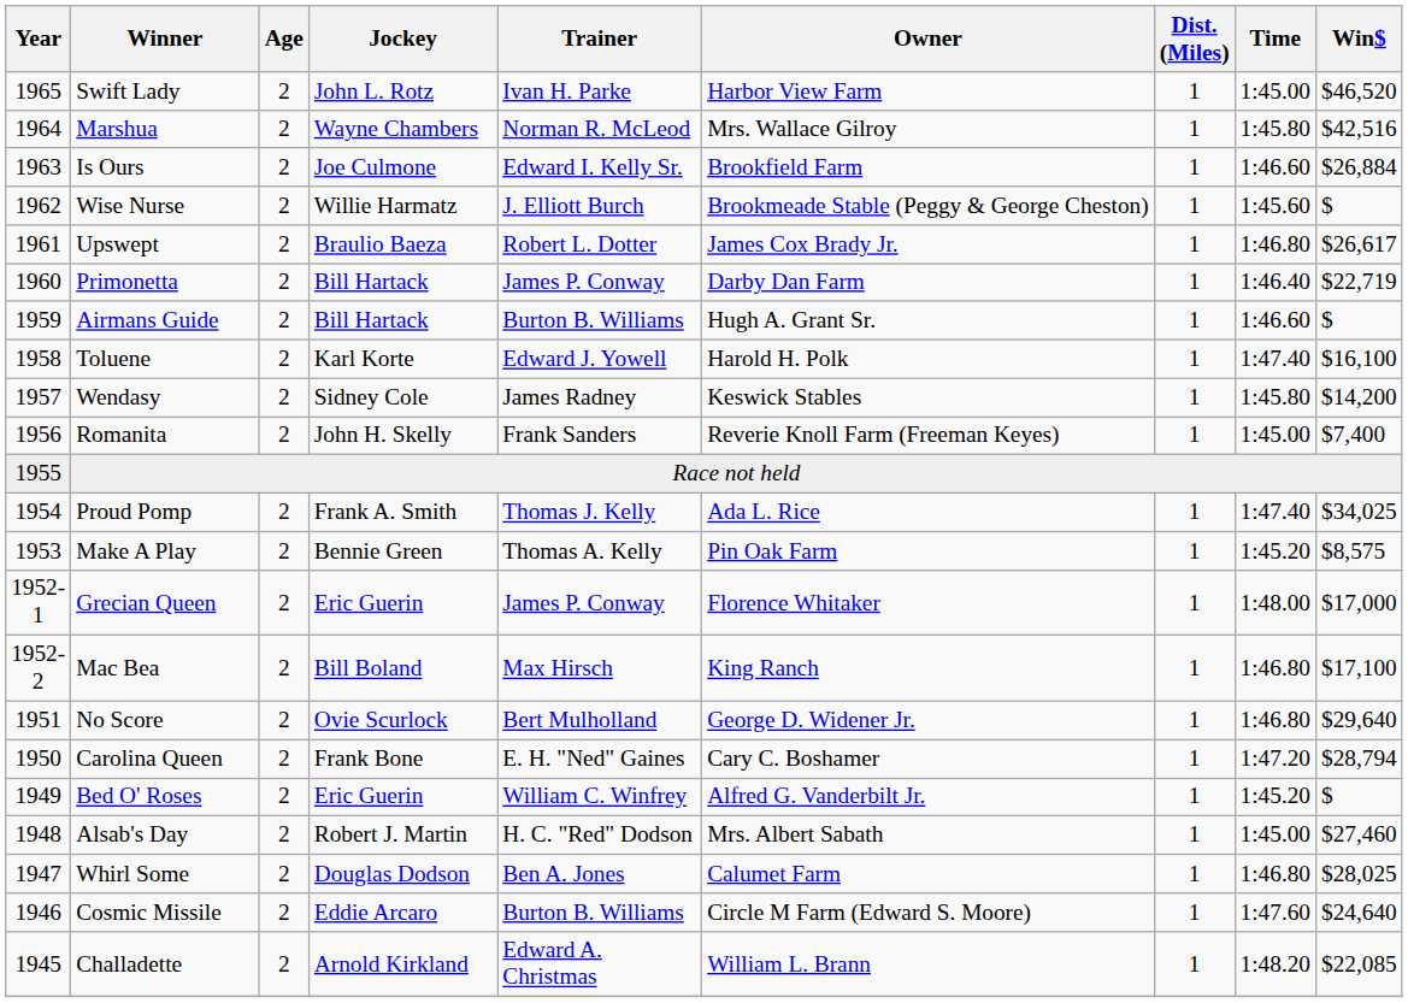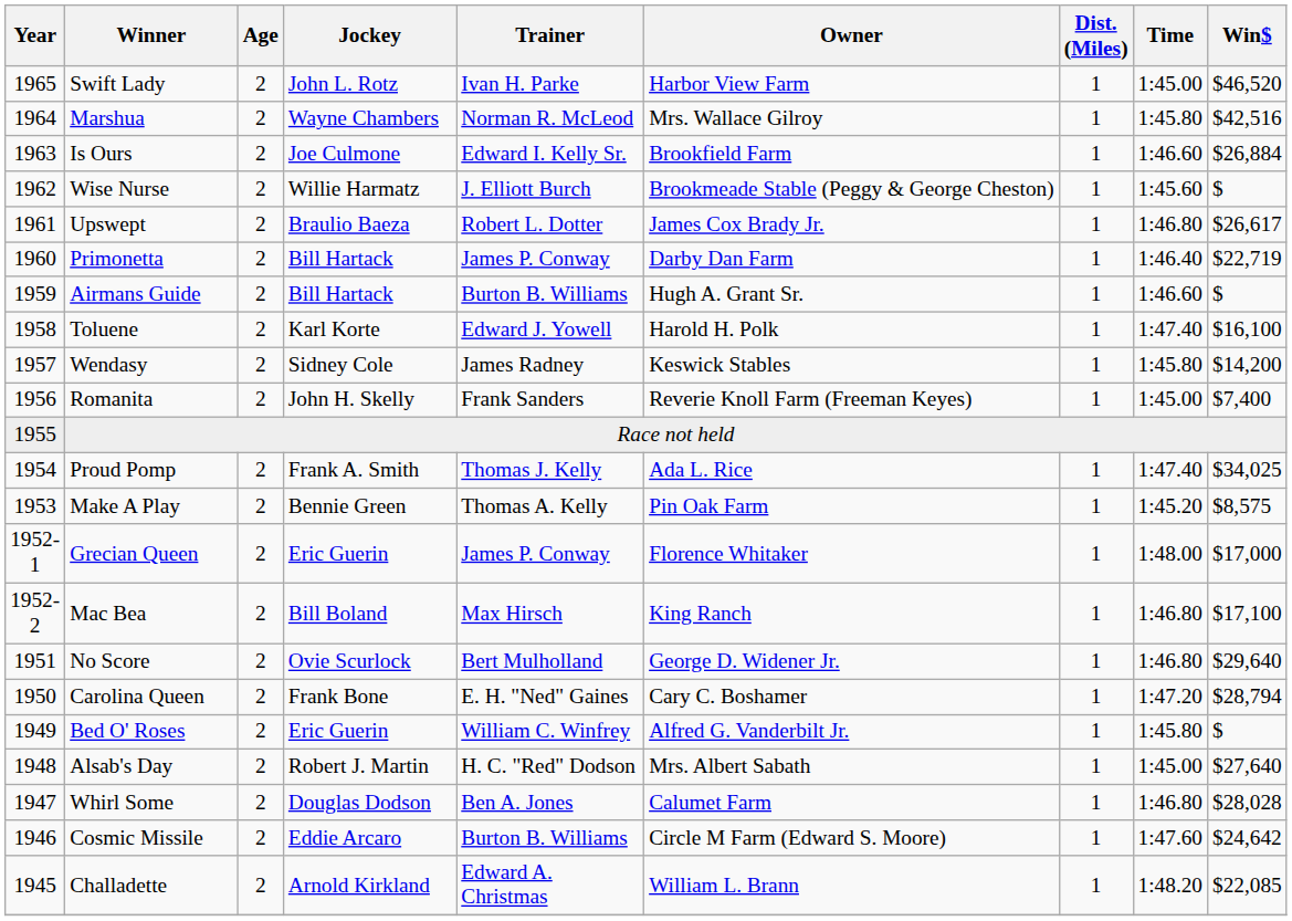Bed O' Roses | Time: 1:45.20 -> 1:45.80
Alsab's Day | Win$: $27,460 -> $27,640
Whirl Some | Win$: $28,025 -> $28,028
Cosmic Missile | Win$: $24,640 -> $24,642
